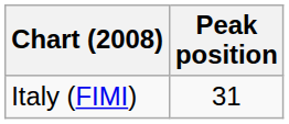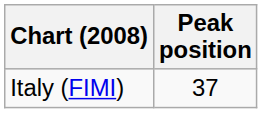Italy (FIMI) | Peak position: 31 -> 37
